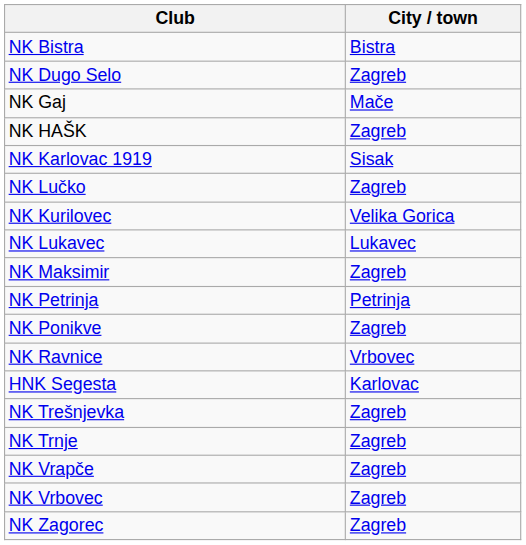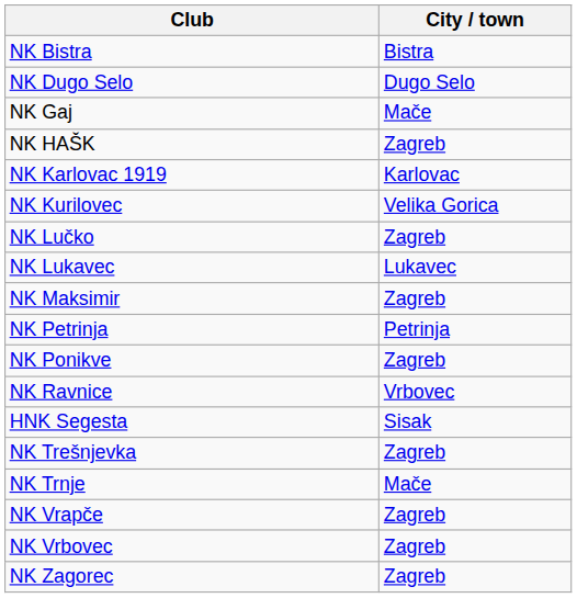NK Dugo Selo | City / town: Zagreb -> Dugo Selo
NK Karlovac 1919 | City / town: Sisak -> Karlovac
rows swapped: NK Kurilovec <-> NK Lučko
HNK Segesta | City / town: Karlovac -> Sisak
NK Trnje | City / town: Zagreb -> Mače
